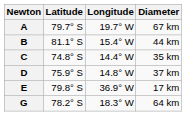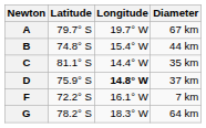B | Latitude: 81.1° S -> 74.8° S
C | Latitude: 74.8° S -> 81.1° S
D | Longitude: normal -> bold
- row: E | 79.8° S | 36.9° W | 17 km
+ row: F | 72.2° S | 16.1° W | 7 km
